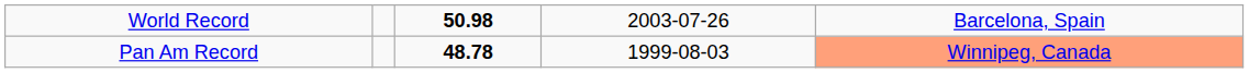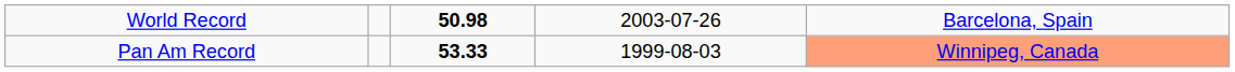Pan Am Record | column 3: 48.78 -> 53.33
